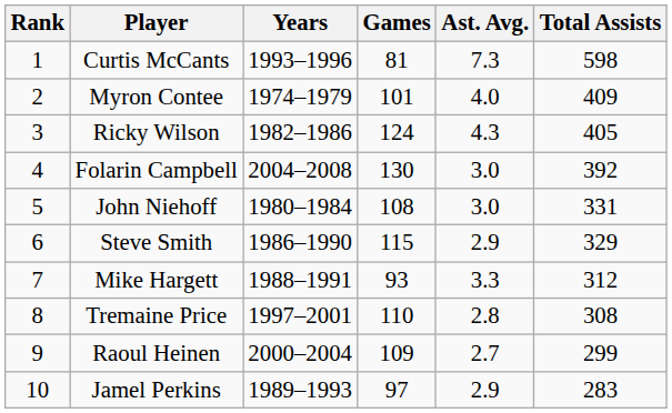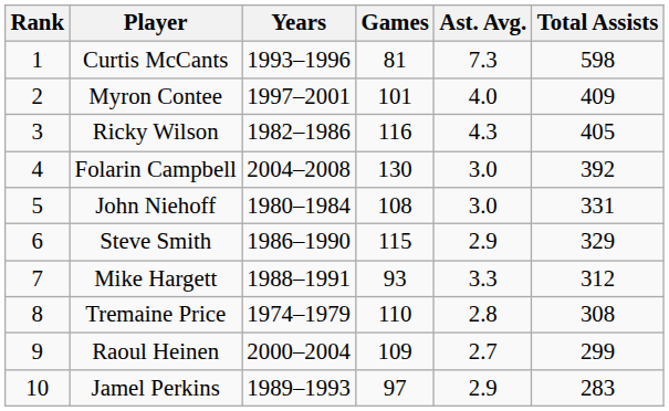Myron Contee | Years: 1974–1979 -> 1997–2001
Ricky Wilson | Games: 124 -> 116
Tremaine Price | Years: 1997–2001 -> 1974–1979
